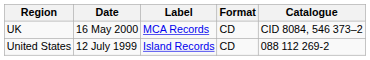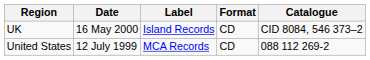UK | Label: MCA Records -> Island Records
United States | Label: Island Records -> MCA Records
